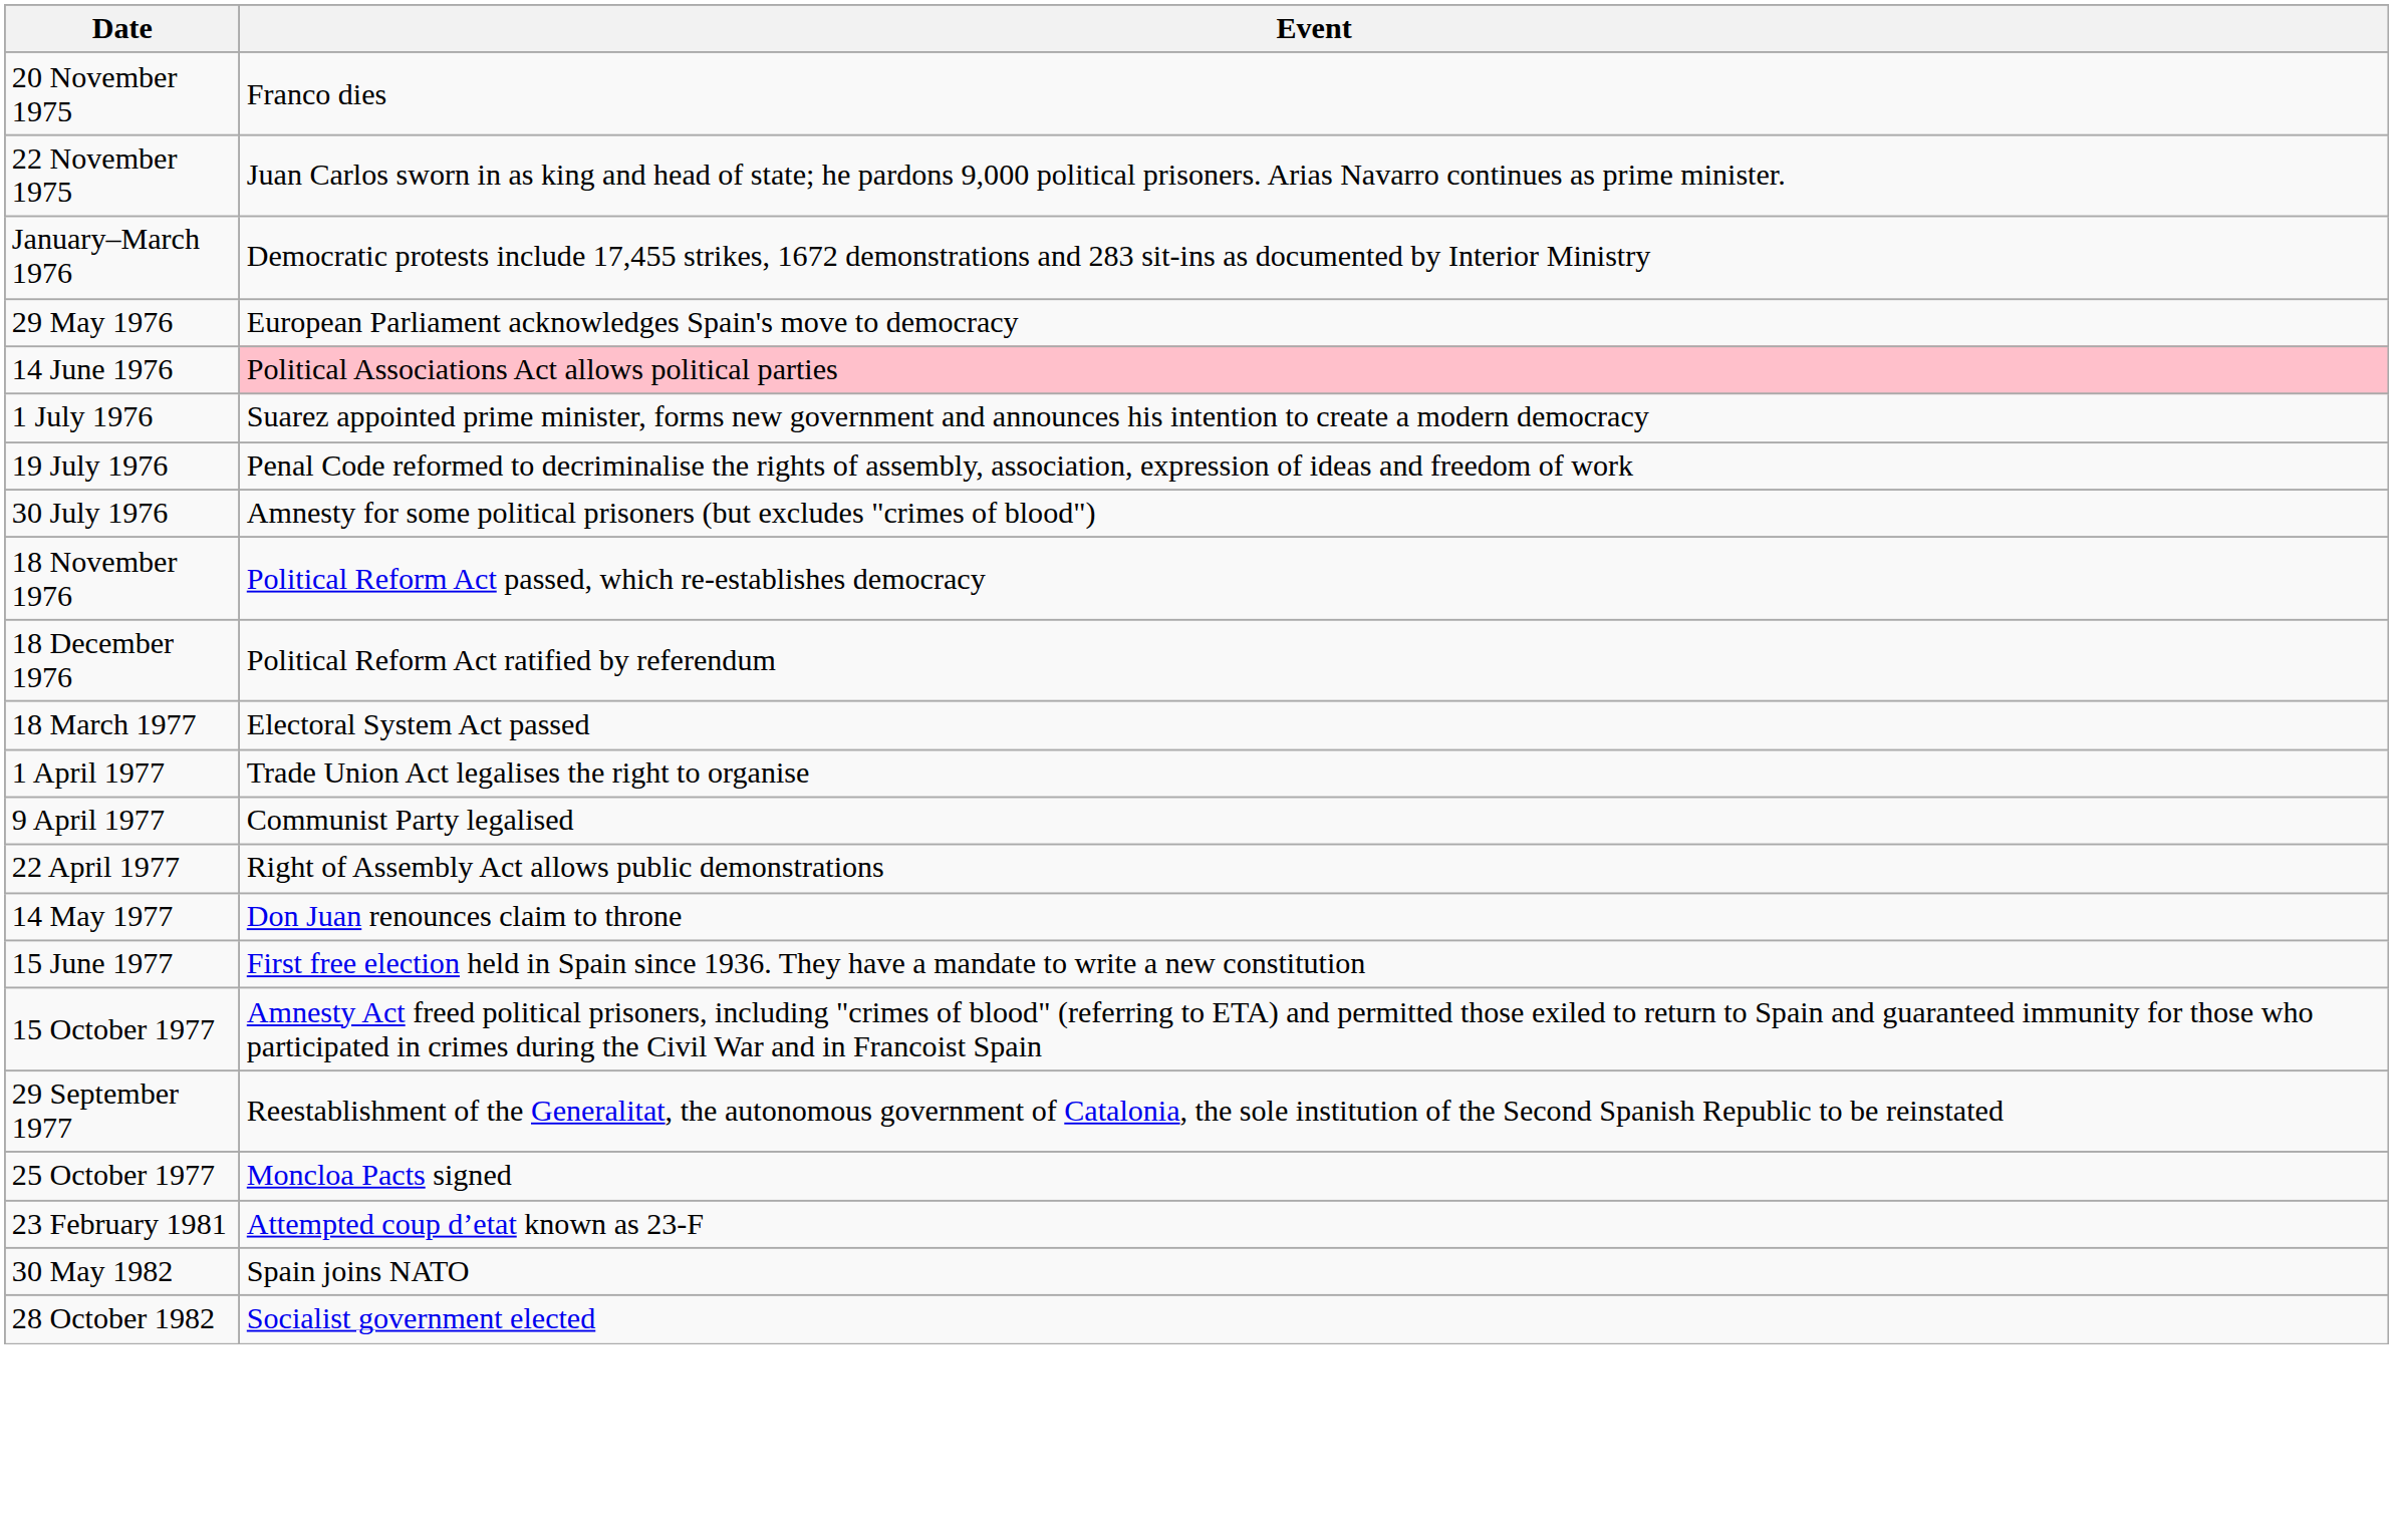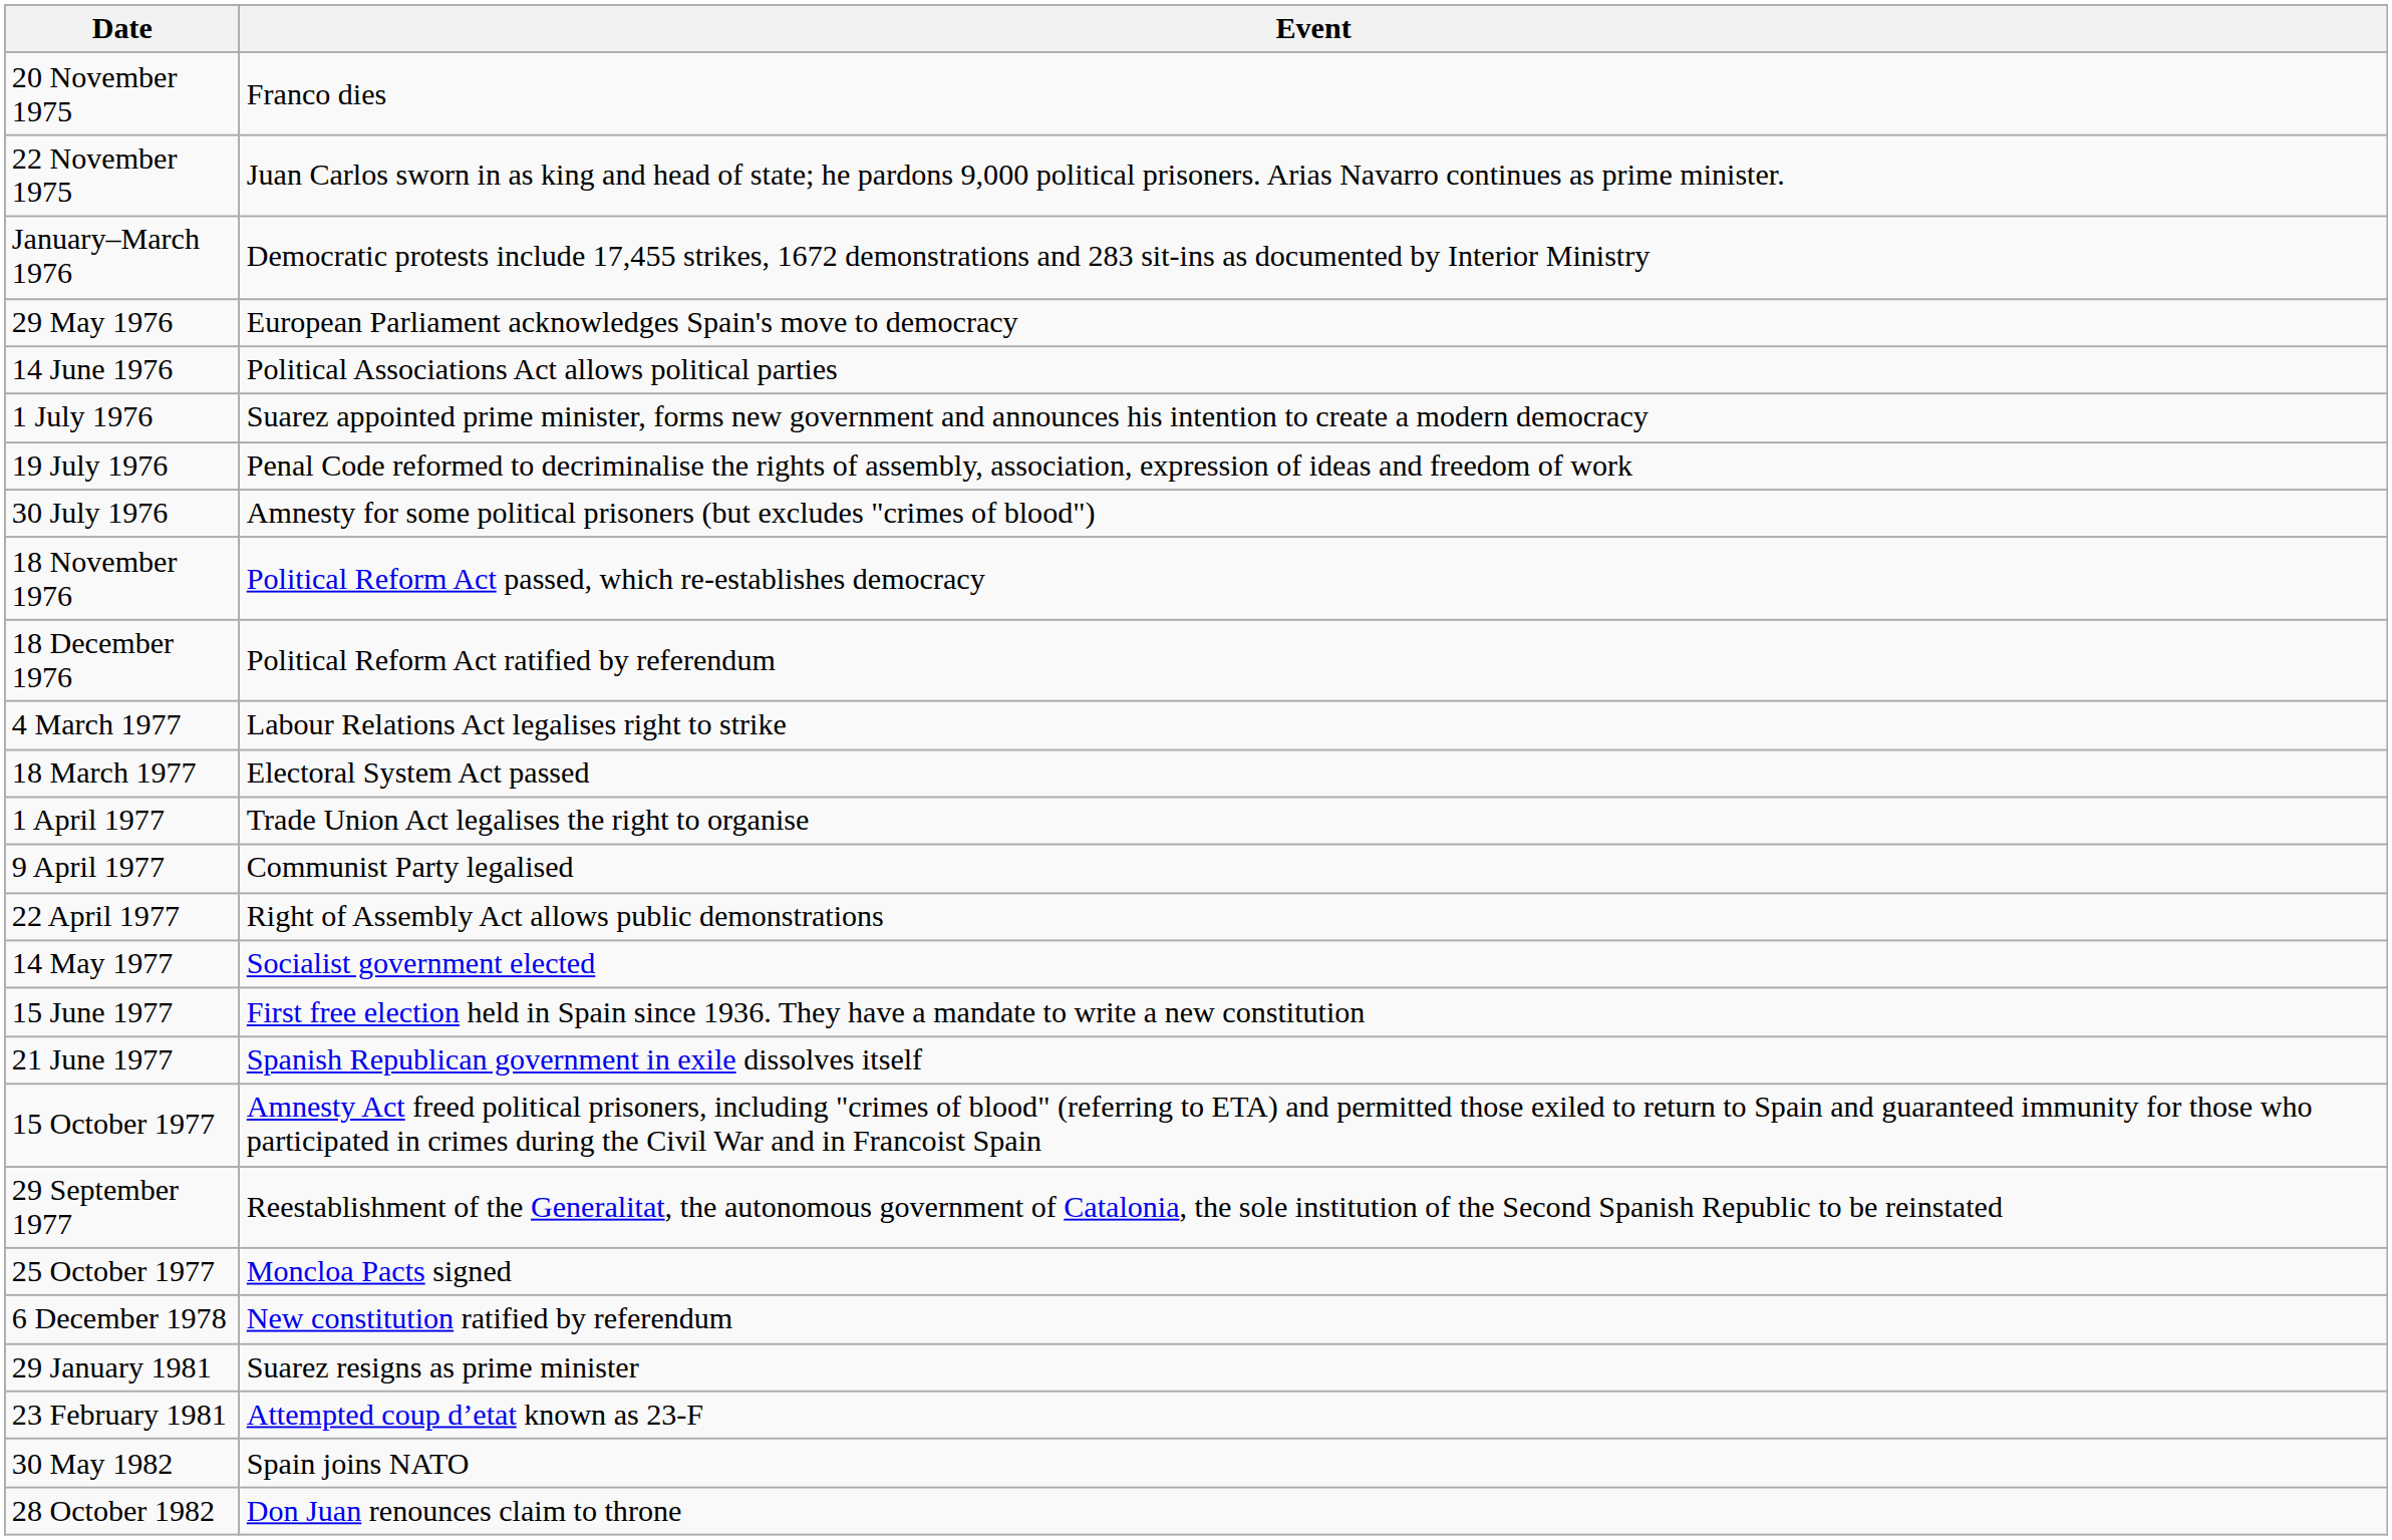14 June 1976 | Event: pink background -> no background
+ row: 4 March 1977 | Labour Relations Act legalises right to strike
14 May 1977 | Event: Don Juan renounces claim to throne -> Socialist government elected
+ row: 21 June 1977 | Spanish Republican government in exile dissolves itself
+ row: 6 December 1978 | New constitution ratified by referendum
+ row: 29 January 1981 | Suarez resigns as prime minister
28 October 1982 | Event: Socialist government elected -> Don Juan renounces claim to throne
